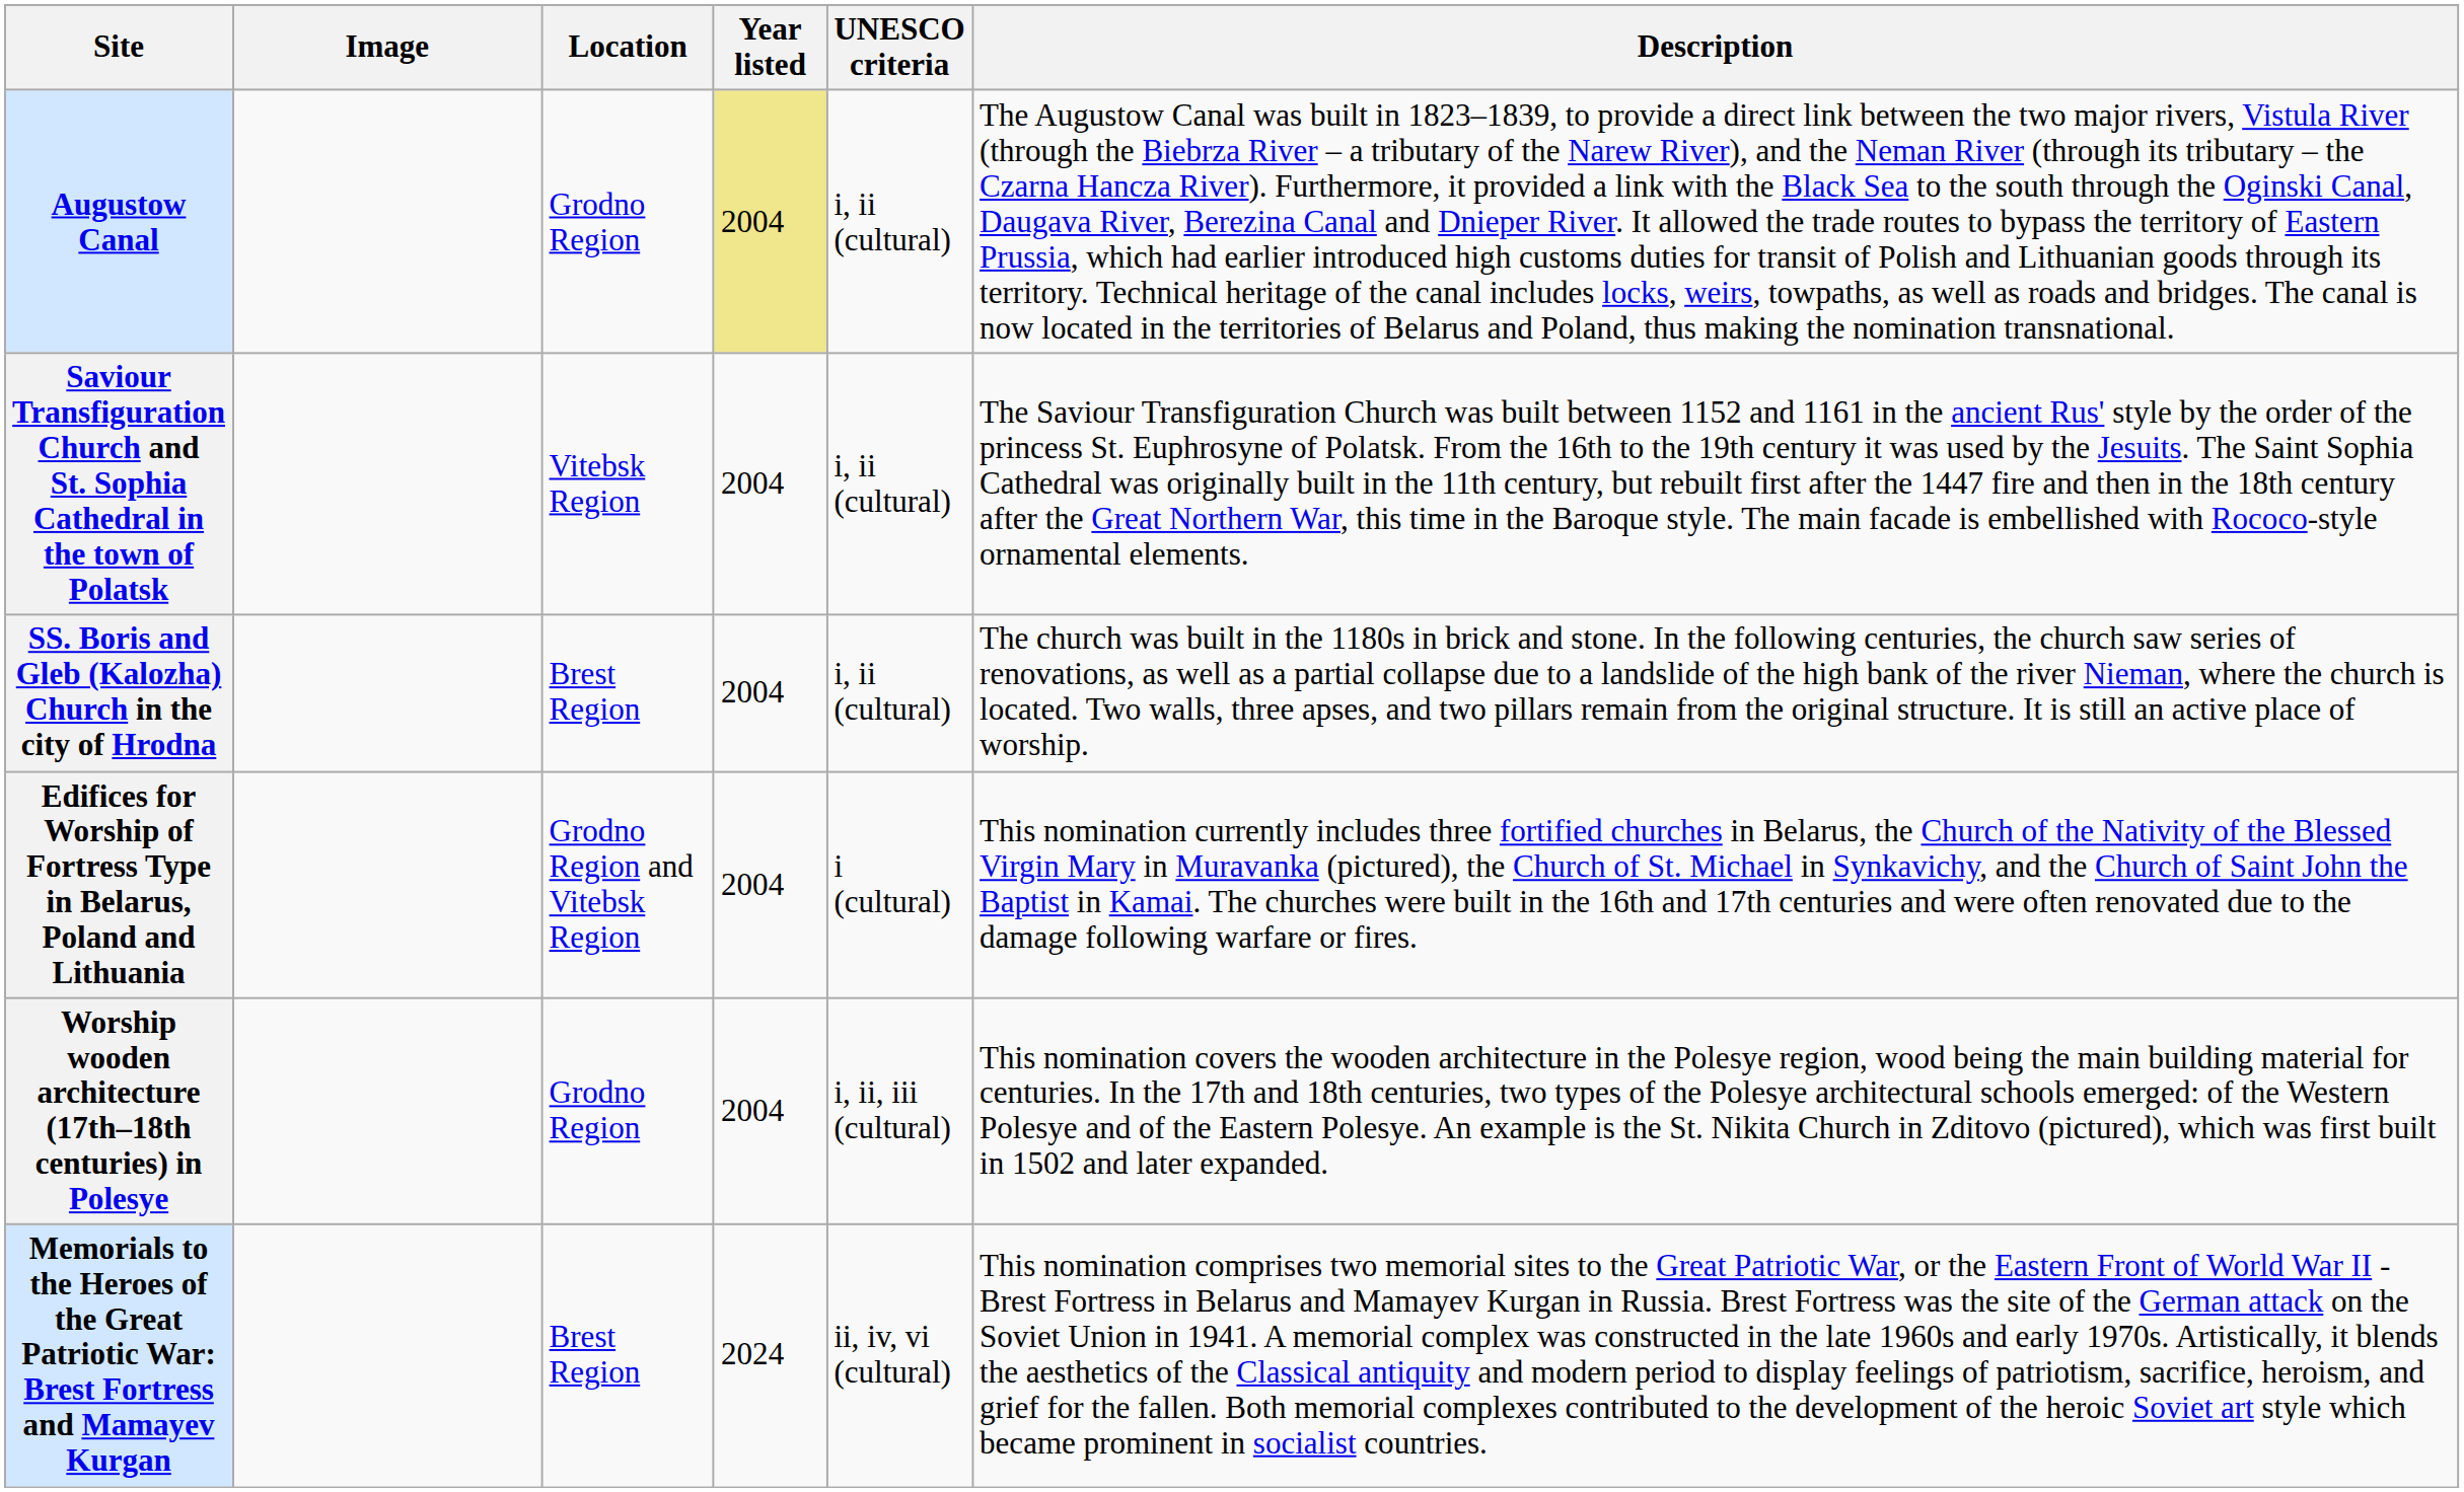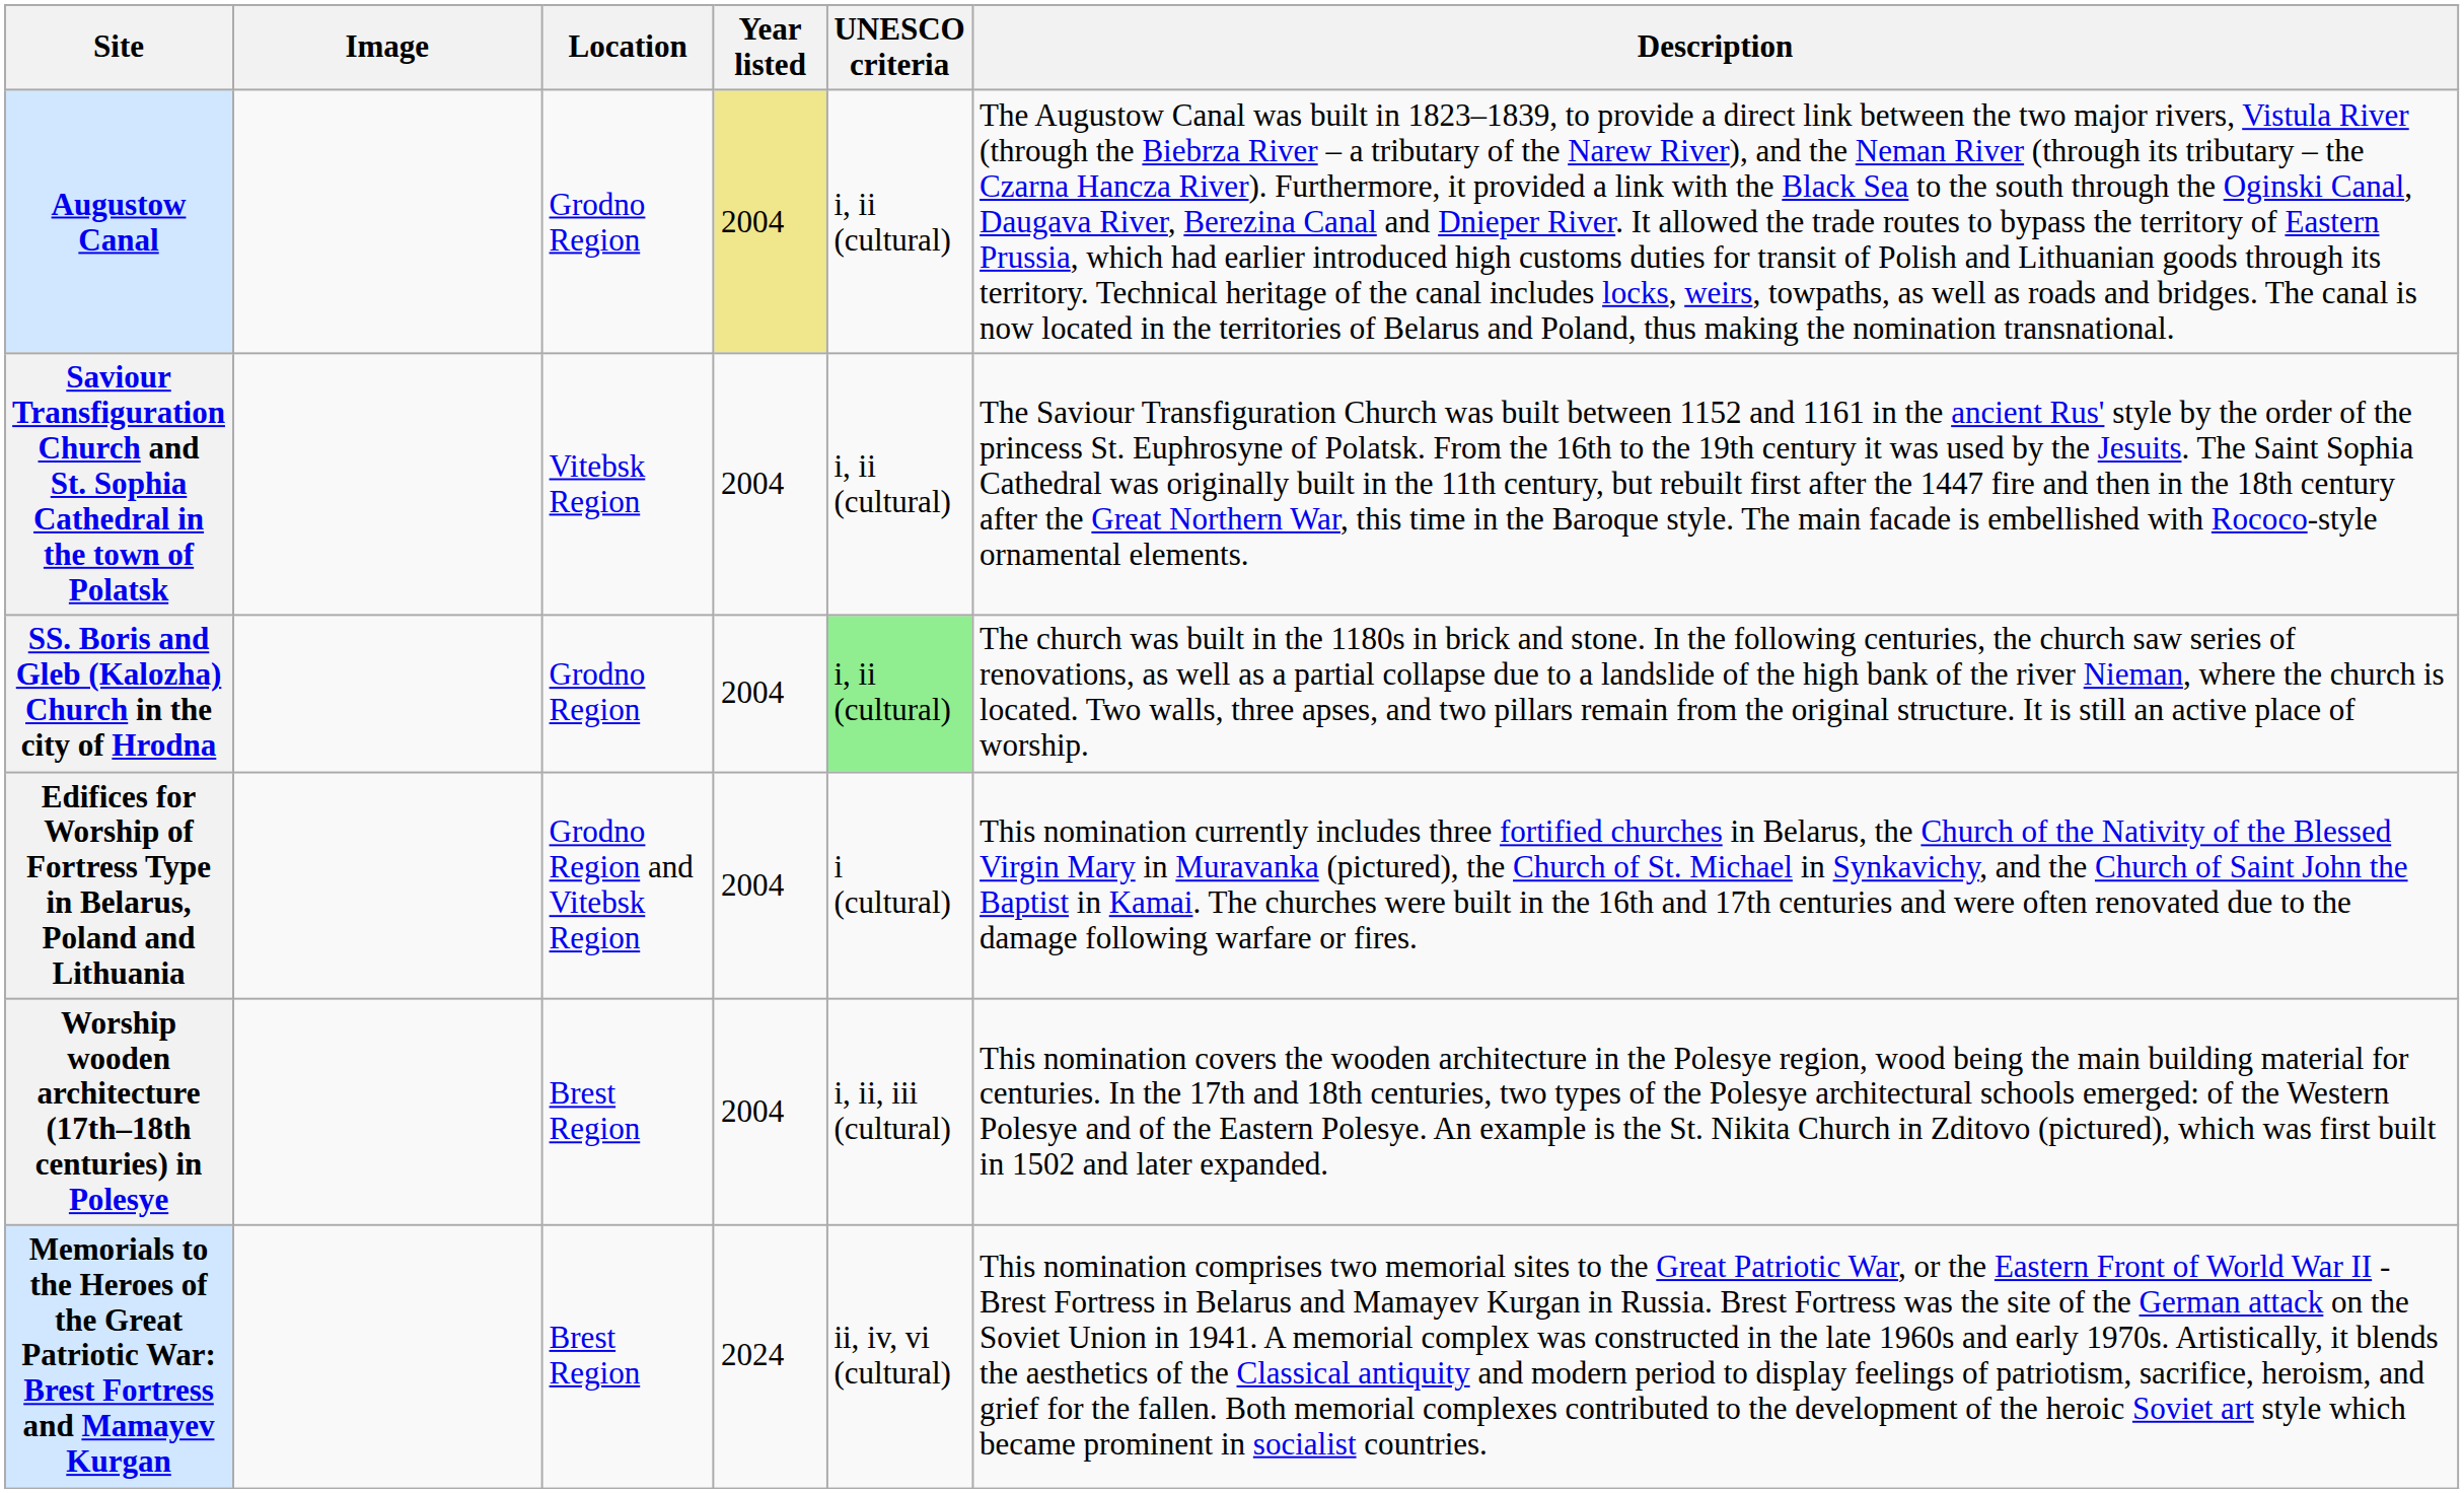SS. Boris and Gleb (Kalozha) Church in the city of Hrodna | Location: Brest Region -> Grodno Region
SS. Boris and Gleb (Kalozha) Church in the city of Hrodna | UNESCO criteria: no background -> lightgreen background
Worship wooden architecture (17th–18th centuries) in Polesye | Location: Grodno Region -> Brest Region
